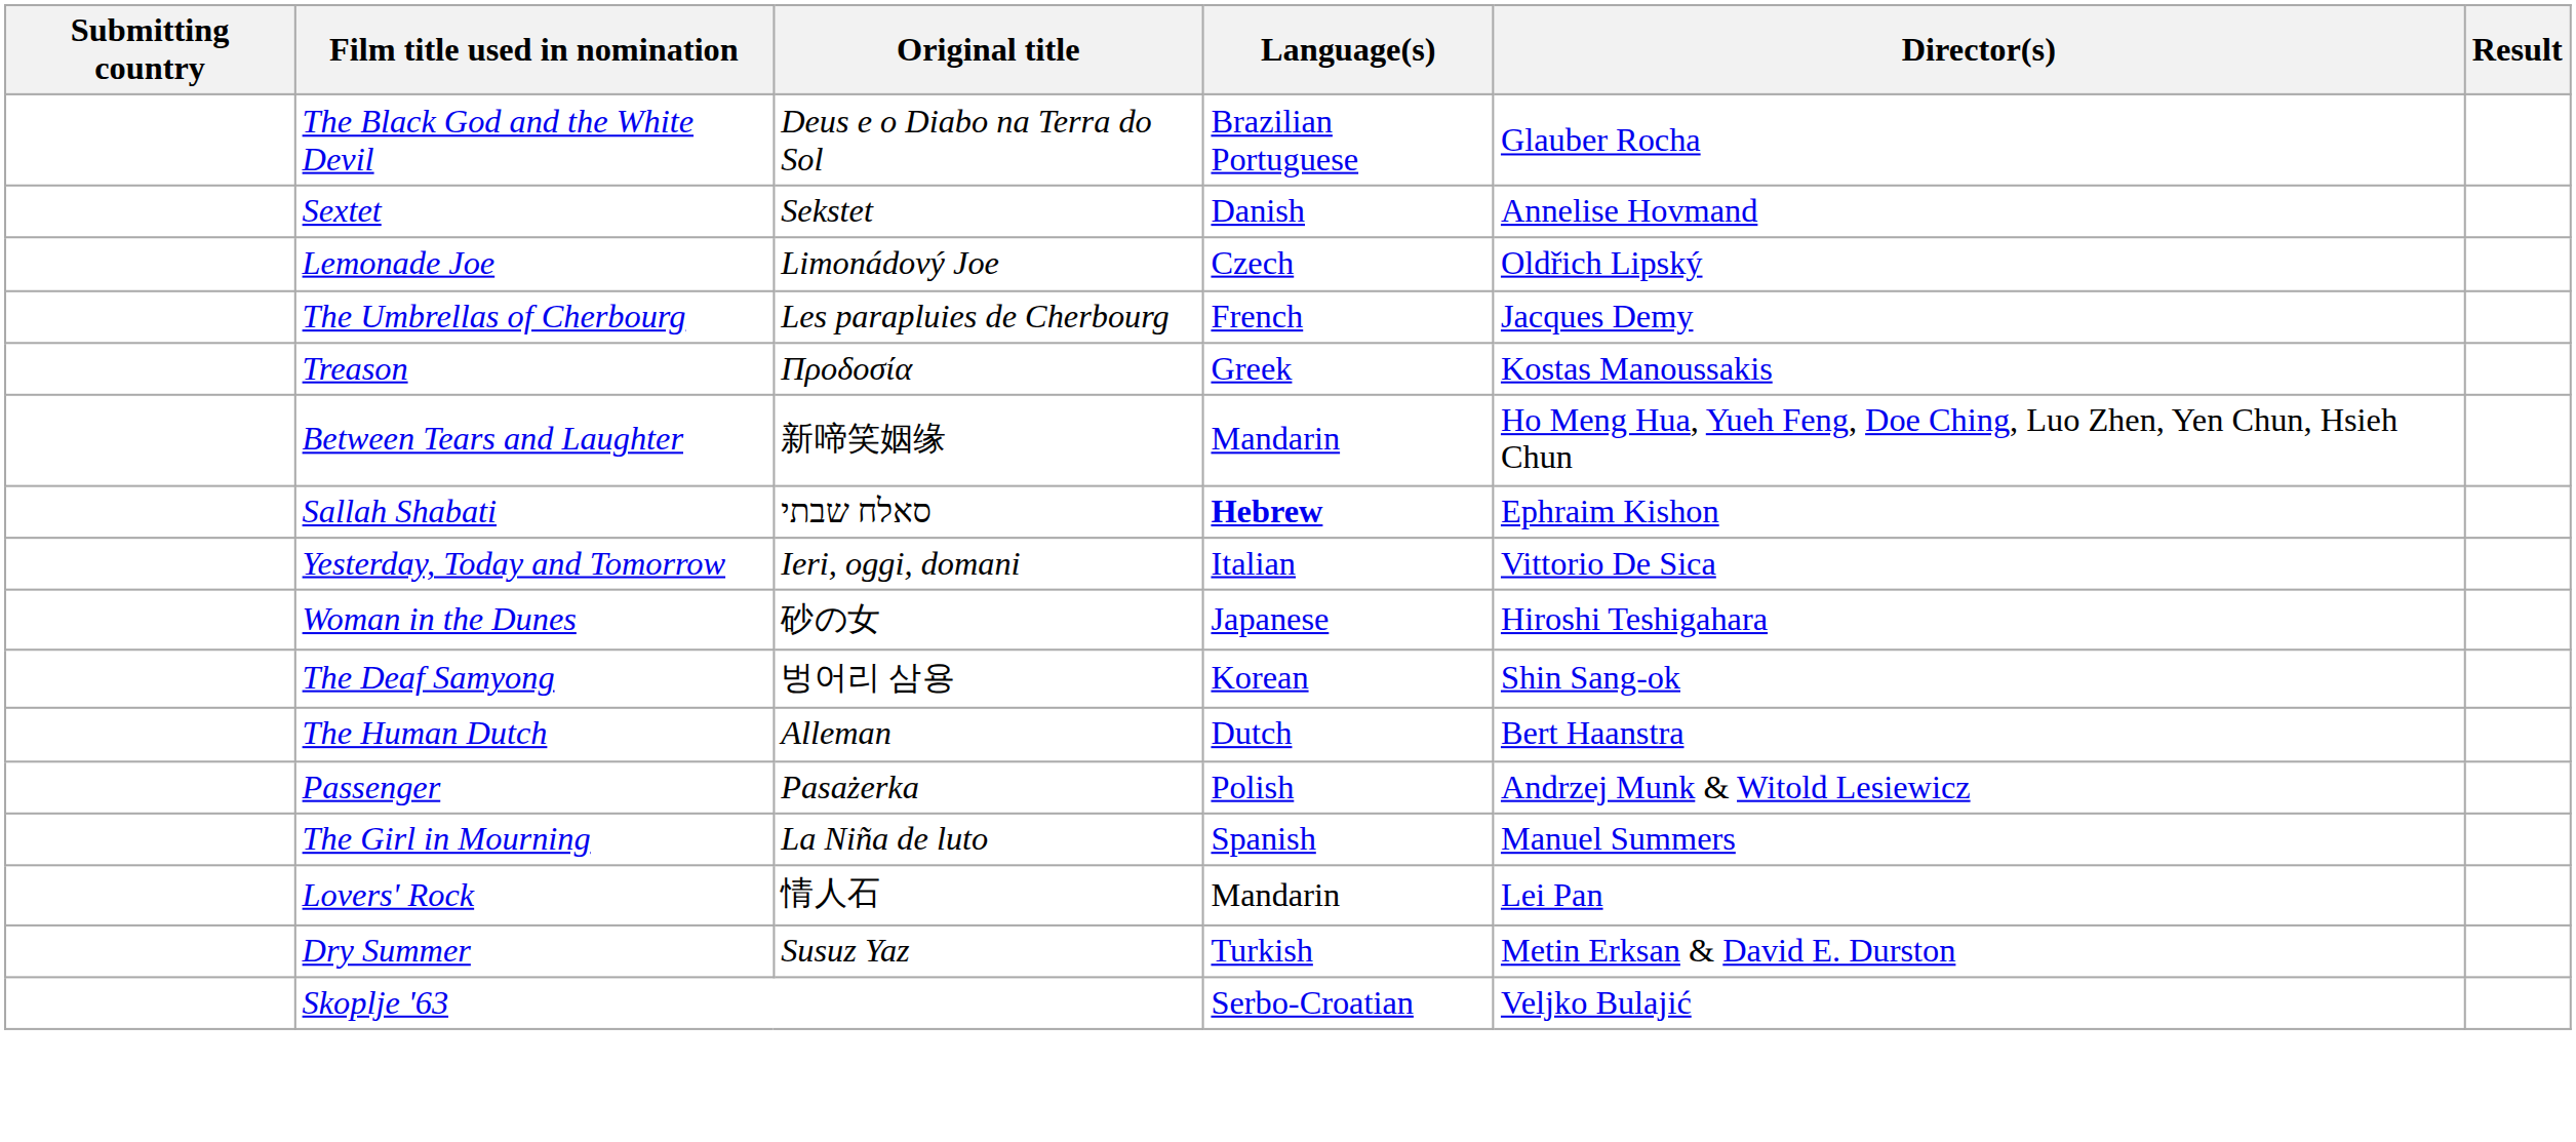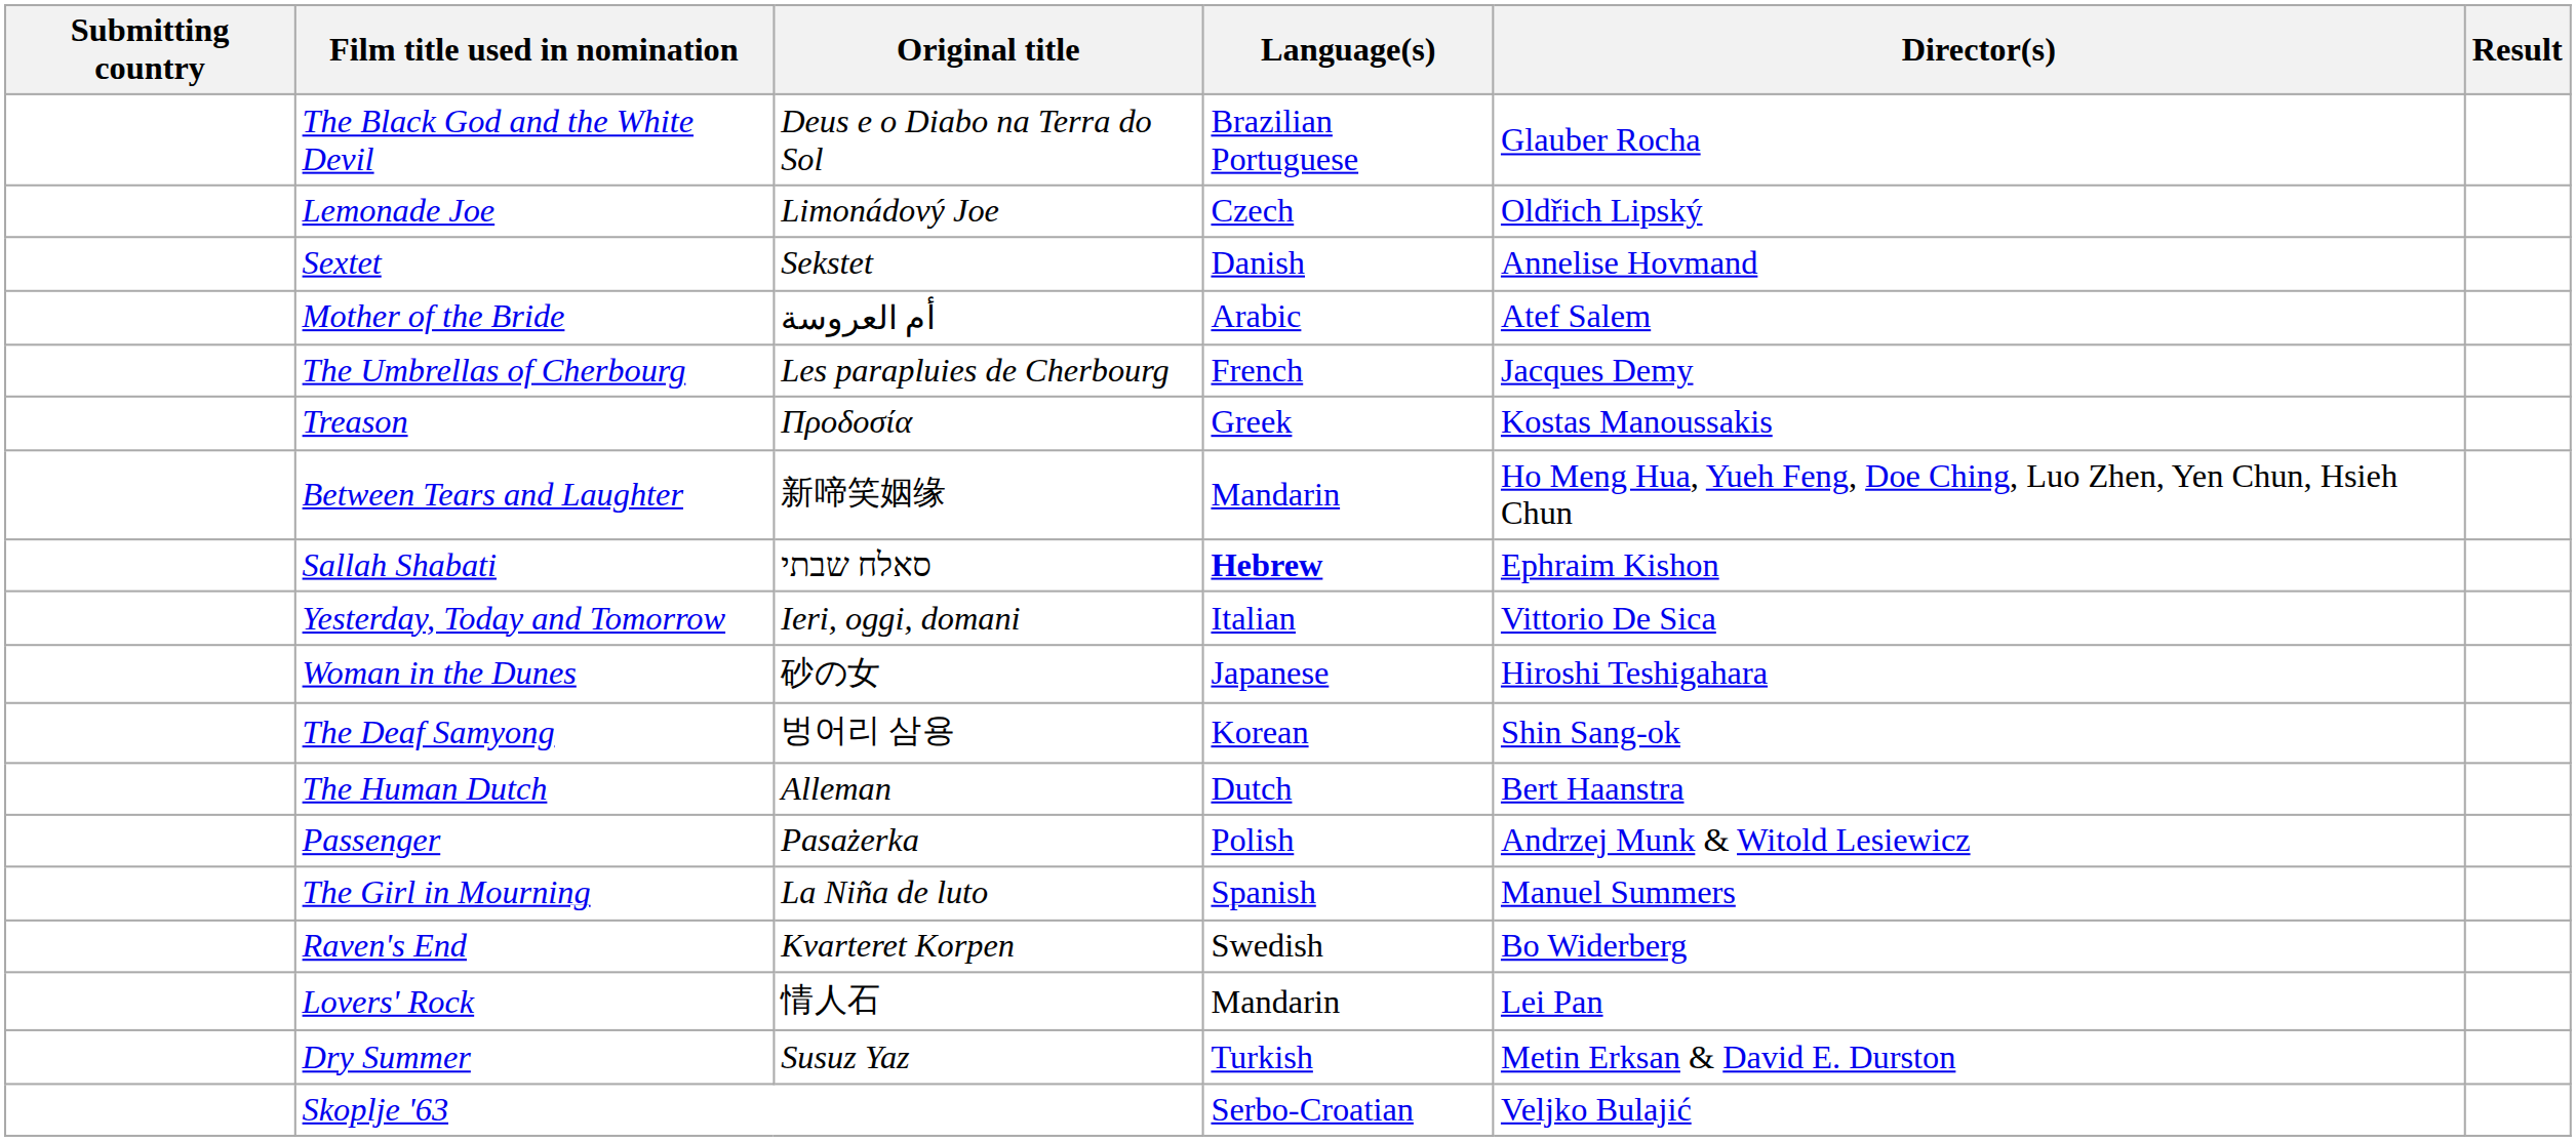rows swapped: Lemonade Joe <-> Sextet
+ row: Mother of the Bride | أم العروسة | Arabic | Atef Salem
+ row: Raven's End | Kvarteret Korpen | Swedish | Bo Widerberg
